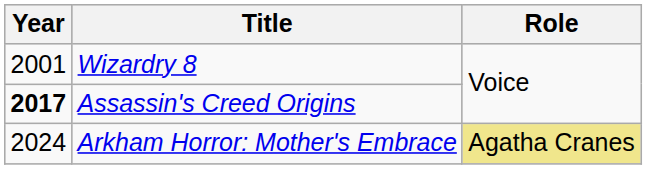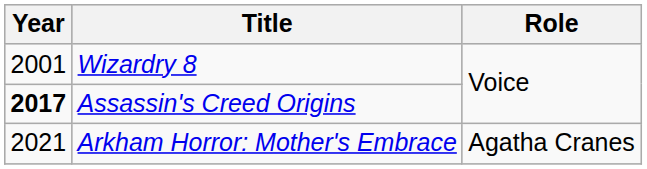Arkham Horror: Mother's Embrace | Year: 2024 -> 2021
Arkham Horror: Mother's Embrace | Role: khaki background -> no background
